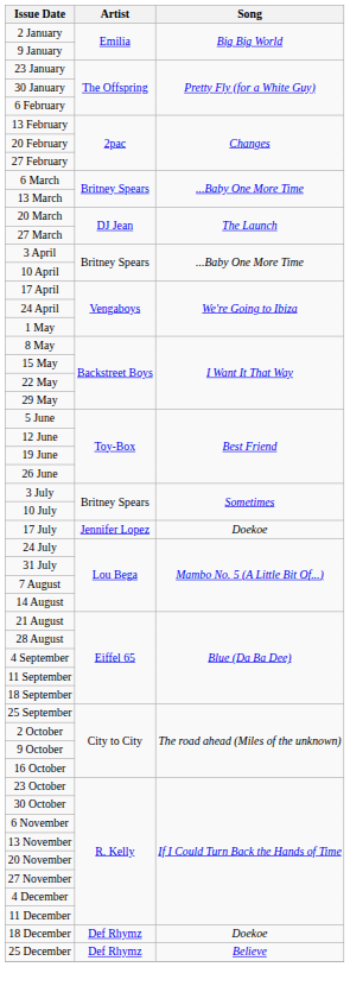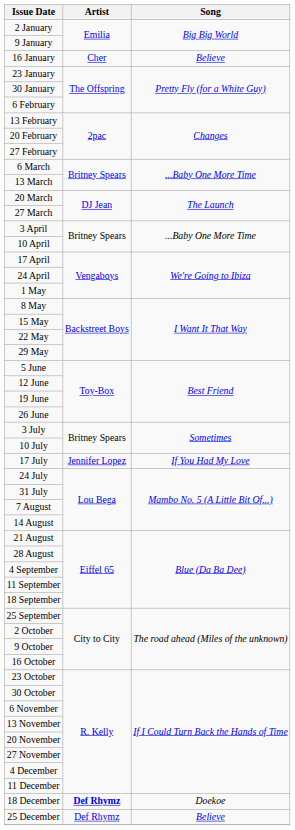+ row: 16 January | Cher | Believe
17 July | Song: Doekoe -> If You Had My Love
18 December | Artist: normal -> bold
